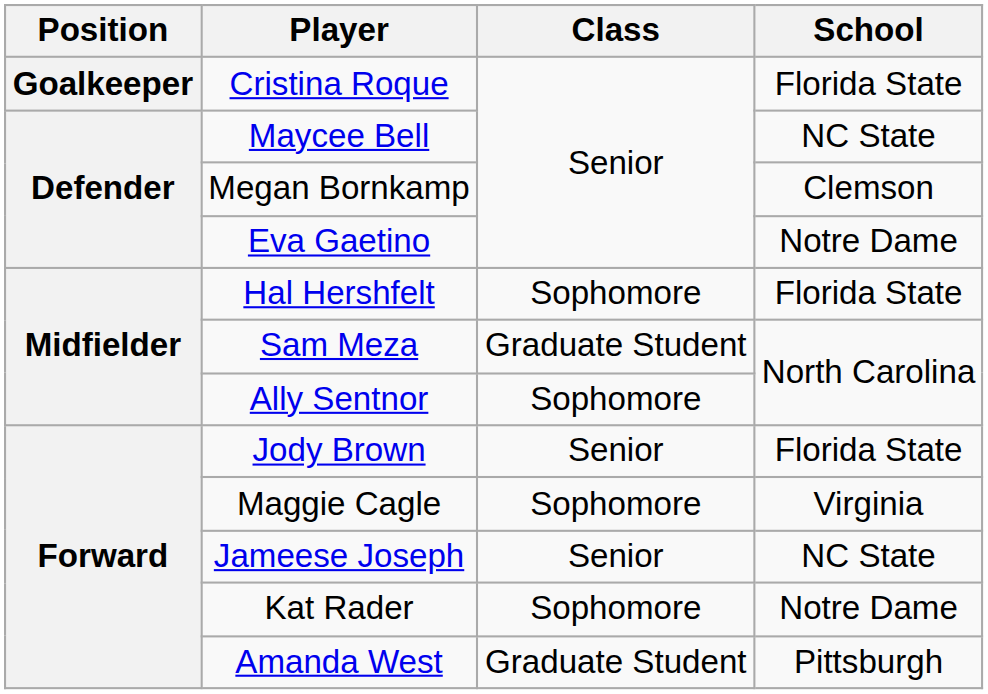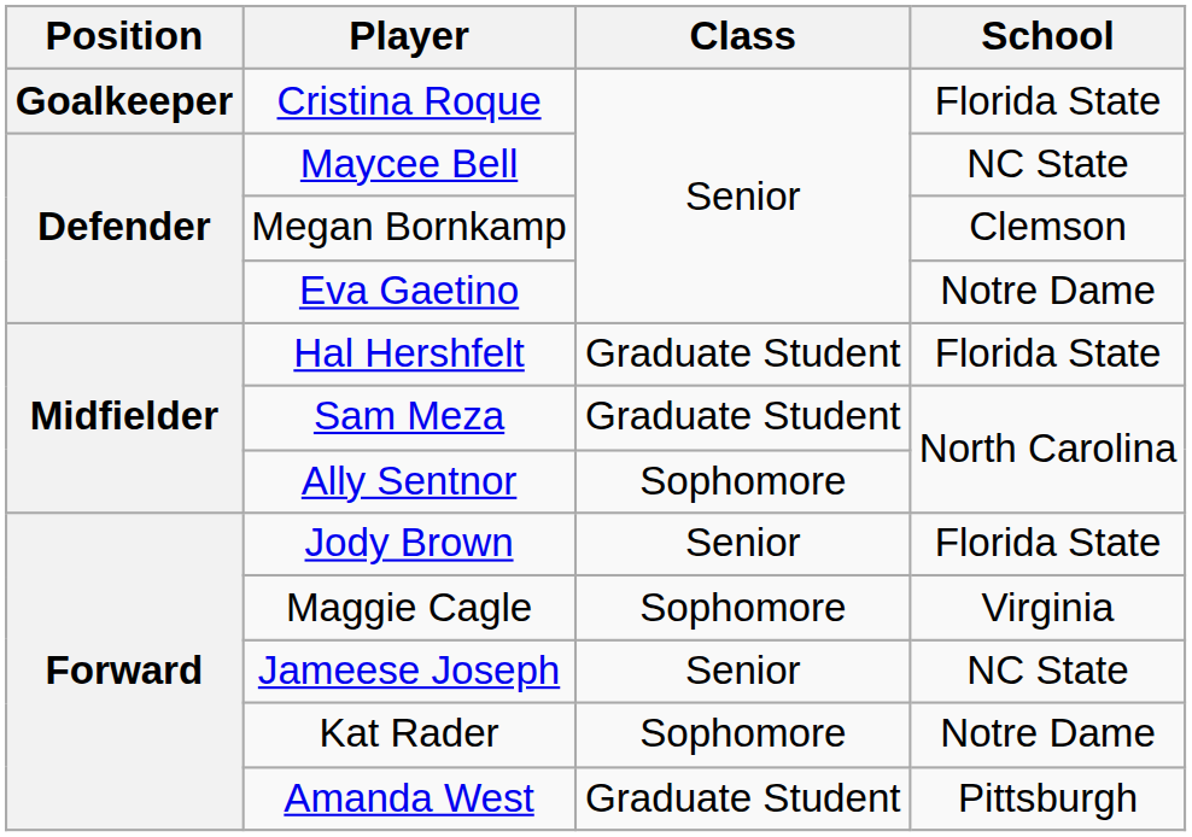Hal Hershfelt | Class: Sophomore -> Graduate Student
